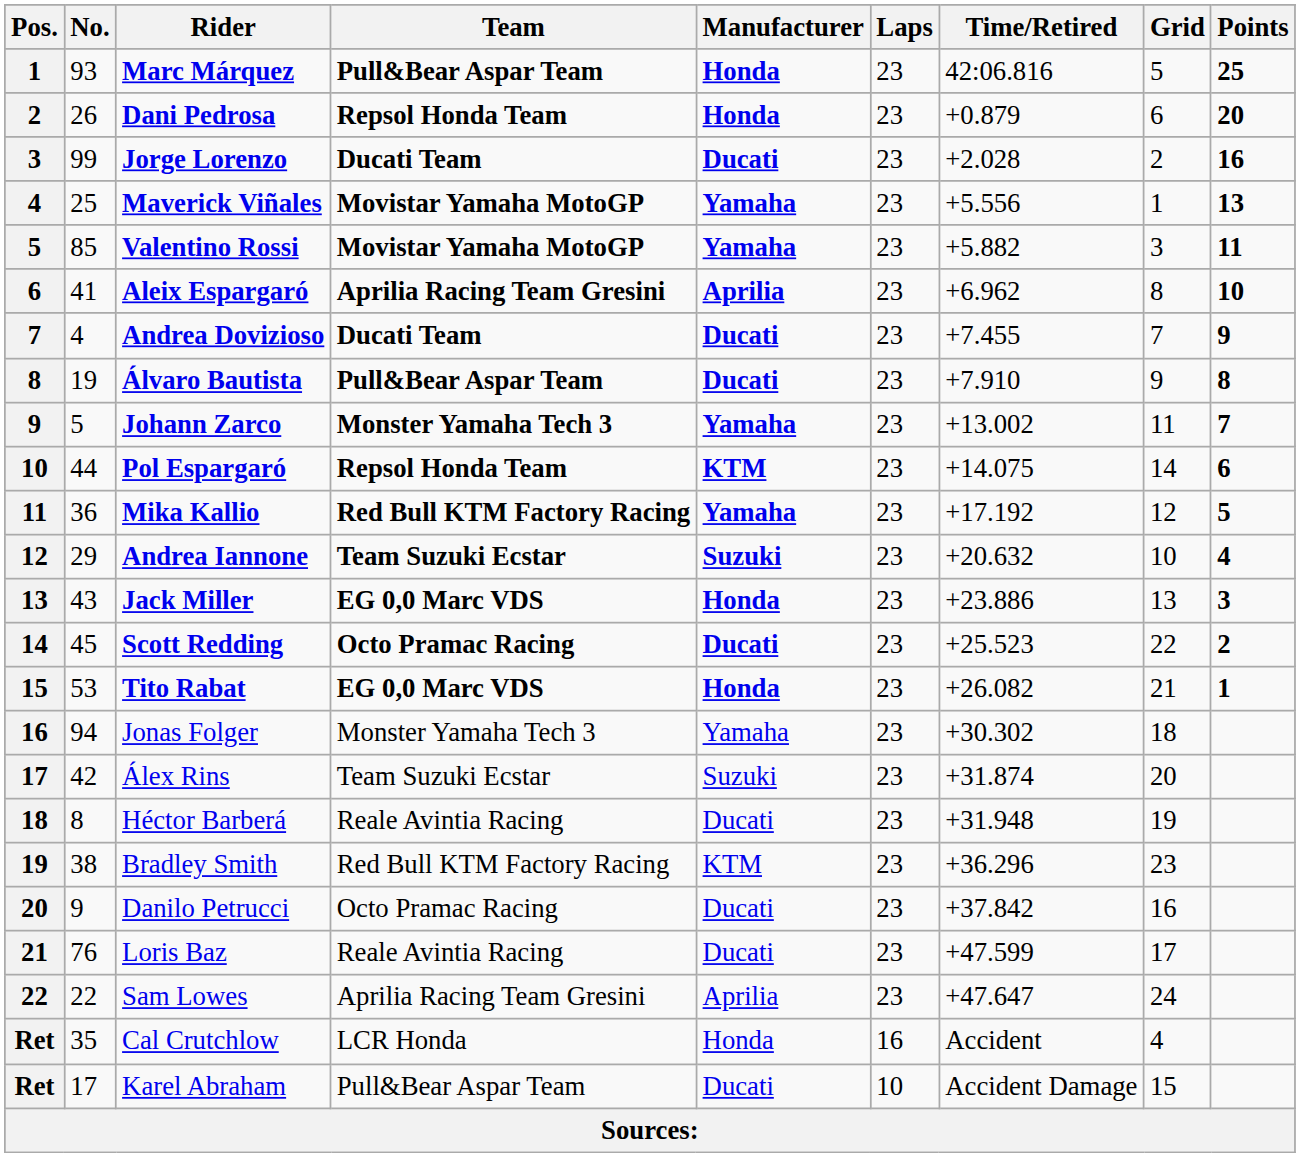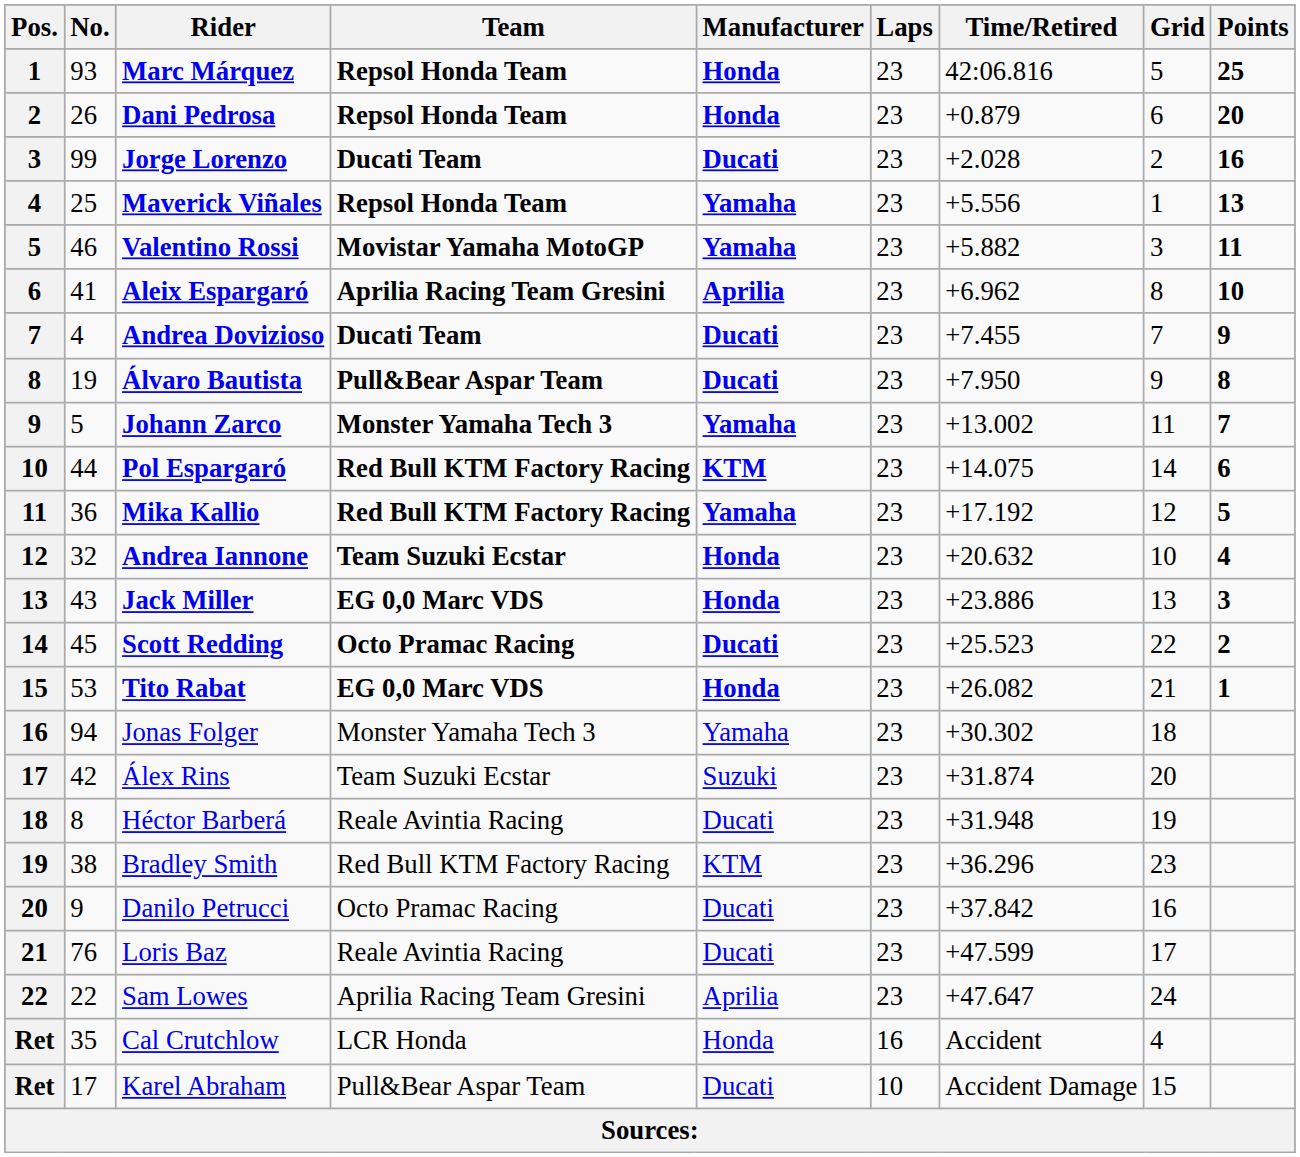Marc Márquez | Team: Pull&Bear Aspar Team -> Repsol Honda Team
Maverick Viñales | Team: Movistar Yamaha MotoGP -> Repsol Honda Team
Valentino Rossi | No.: 85 -> 46
Álvaro Bautista | Time/Retired: +7.910 -> +7.950
Pol Espargaró | Team: Repsol Honda Team -> Red Bull KTM Factory Racing
Andrea Iannone | No.: 29 -> 32
Andrea Iannone | Manufacturer: Suzuki -> Honda
